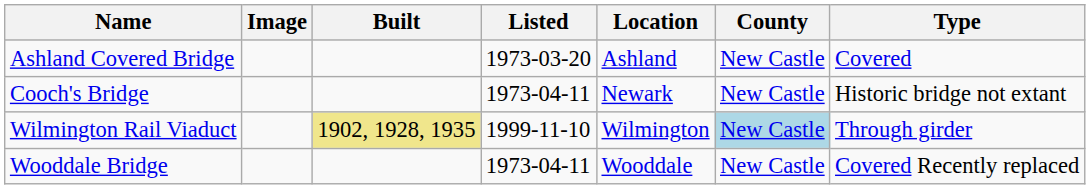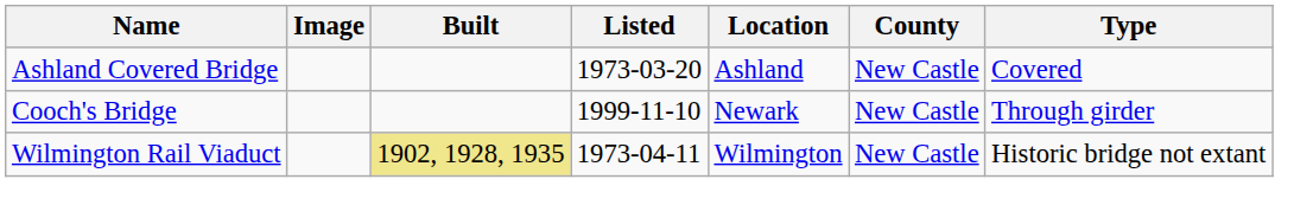Cooch's Bridge | Listed: 1973-04-11 -> 1999-11-10
Cooch's Bridge | Type: Historic bridge not extant -> Through girder
Wilmington Rail Viaduct | Listed: 1999-11-10 -> 1973-04-11
Wilmington Rail Viaduct | County: lightblue background -> no background
Wilmington Rail Viaduct | Type: Through girder -> Historic bridge not extant
- row: Wooddale Bridge | 1973-04-11 | Wooddale | New Castle | Covered Recently replaced
